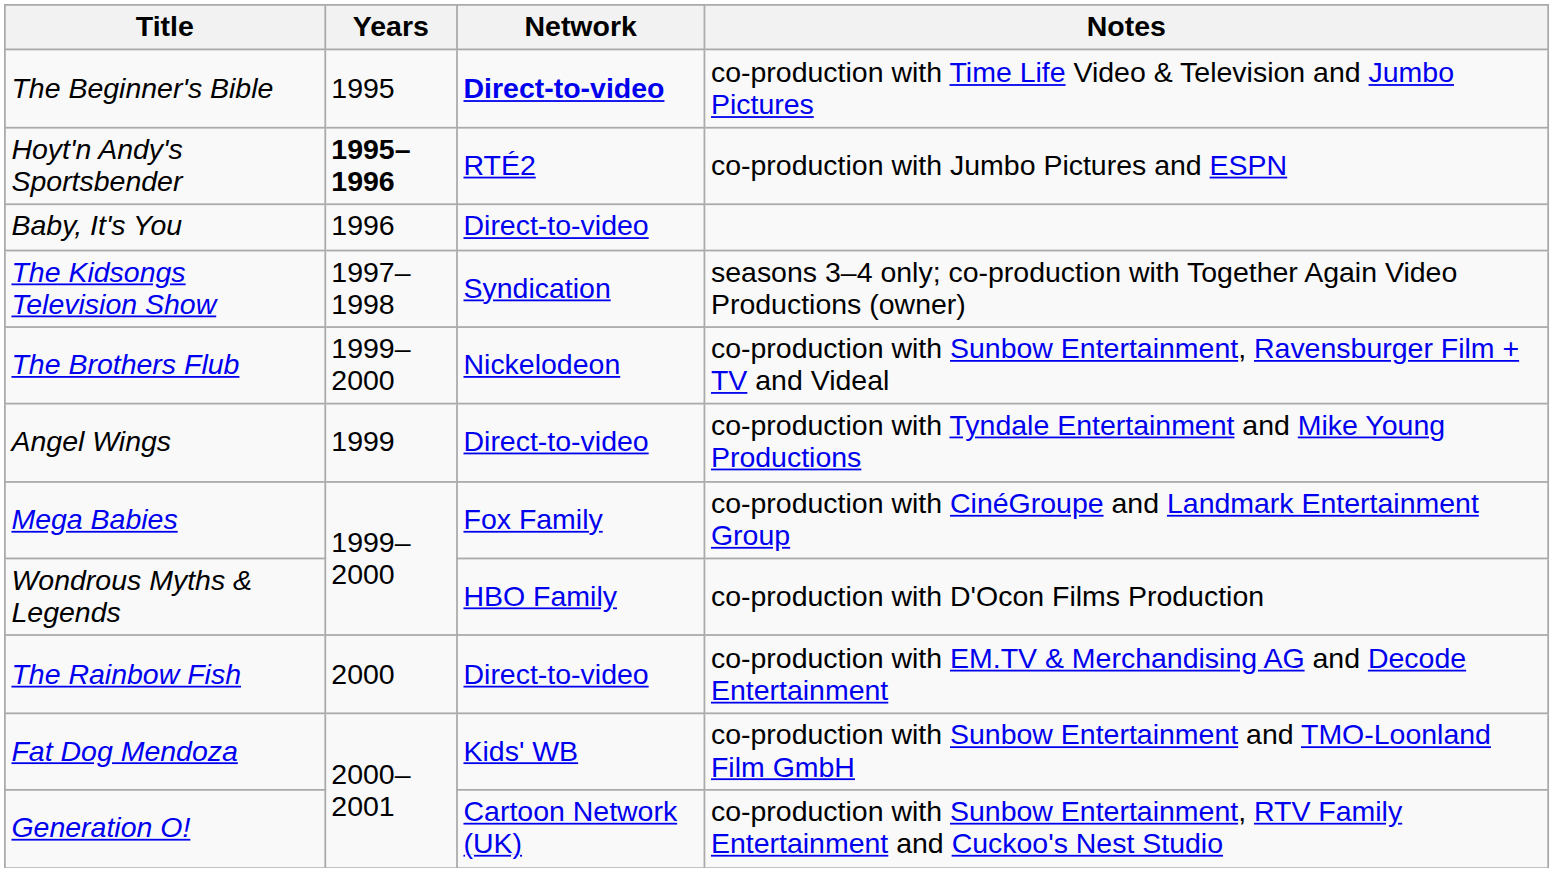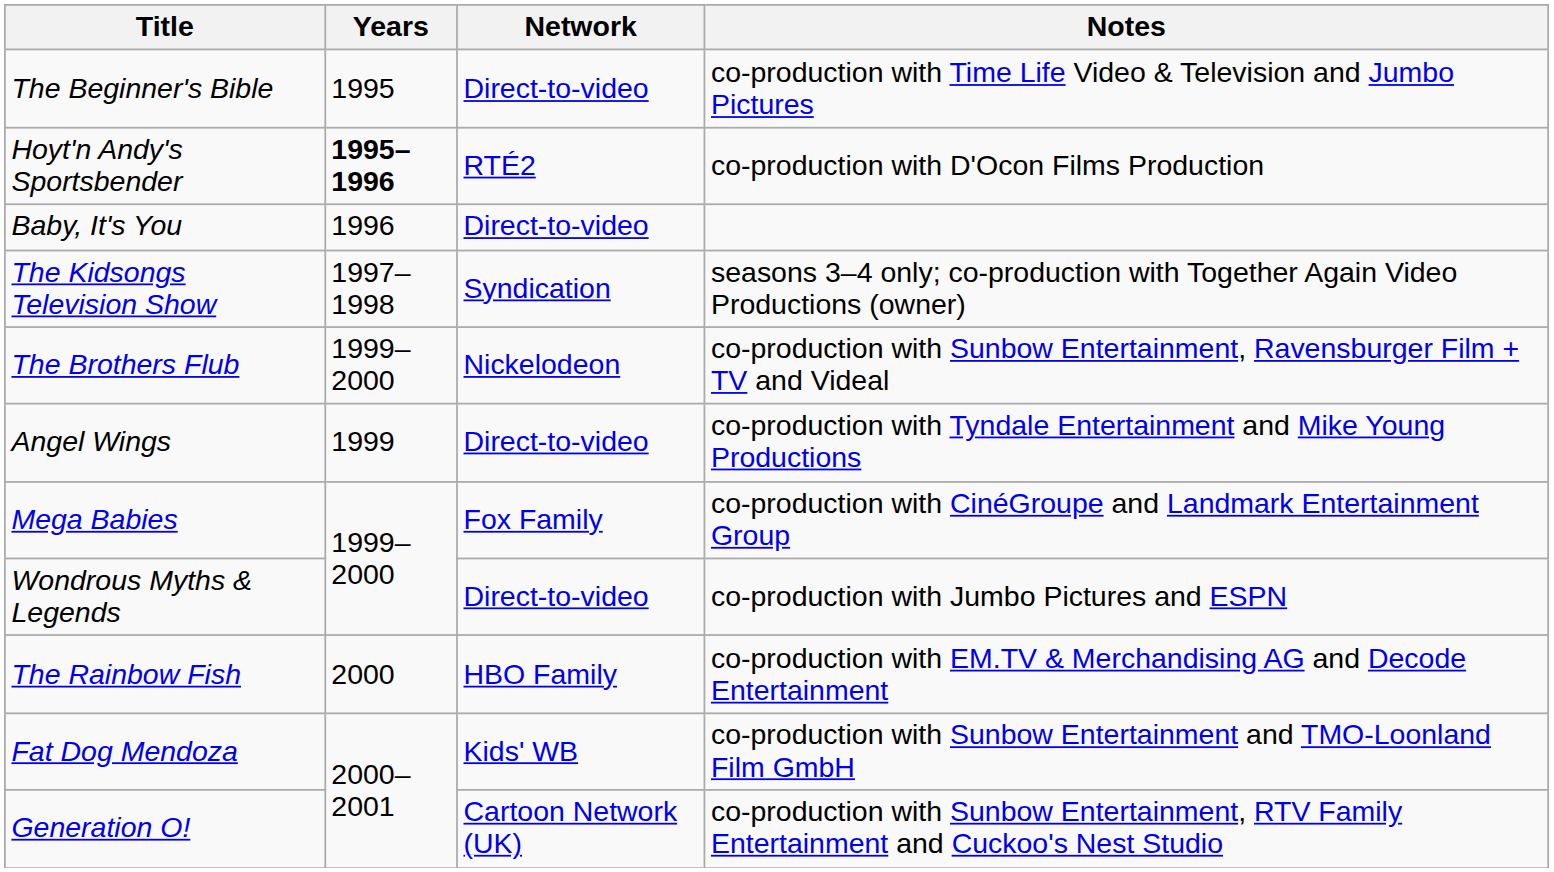The Beginner's Bible | Network: bold -> normal
Hoyt'n Andy's Sportsbender | Notes: co-production with Jumbo Pictures and ESPN -> co-production with D'Ocon Films Production
Wondrous Myths & Legends | Network: HBO Family -> Direct-to-video
Wondrous Myths & Legends | Notes: co-production with D'Ocon Films Production -> co-production with Jumbo Pictures and ESPN
The Rainbow Fish | Network: Direct-to-video -> HBO Family
